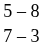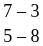rows swapped: 5 – 8 <-> 7 – 3
